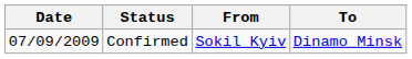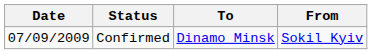columns swapped: From <-> To
